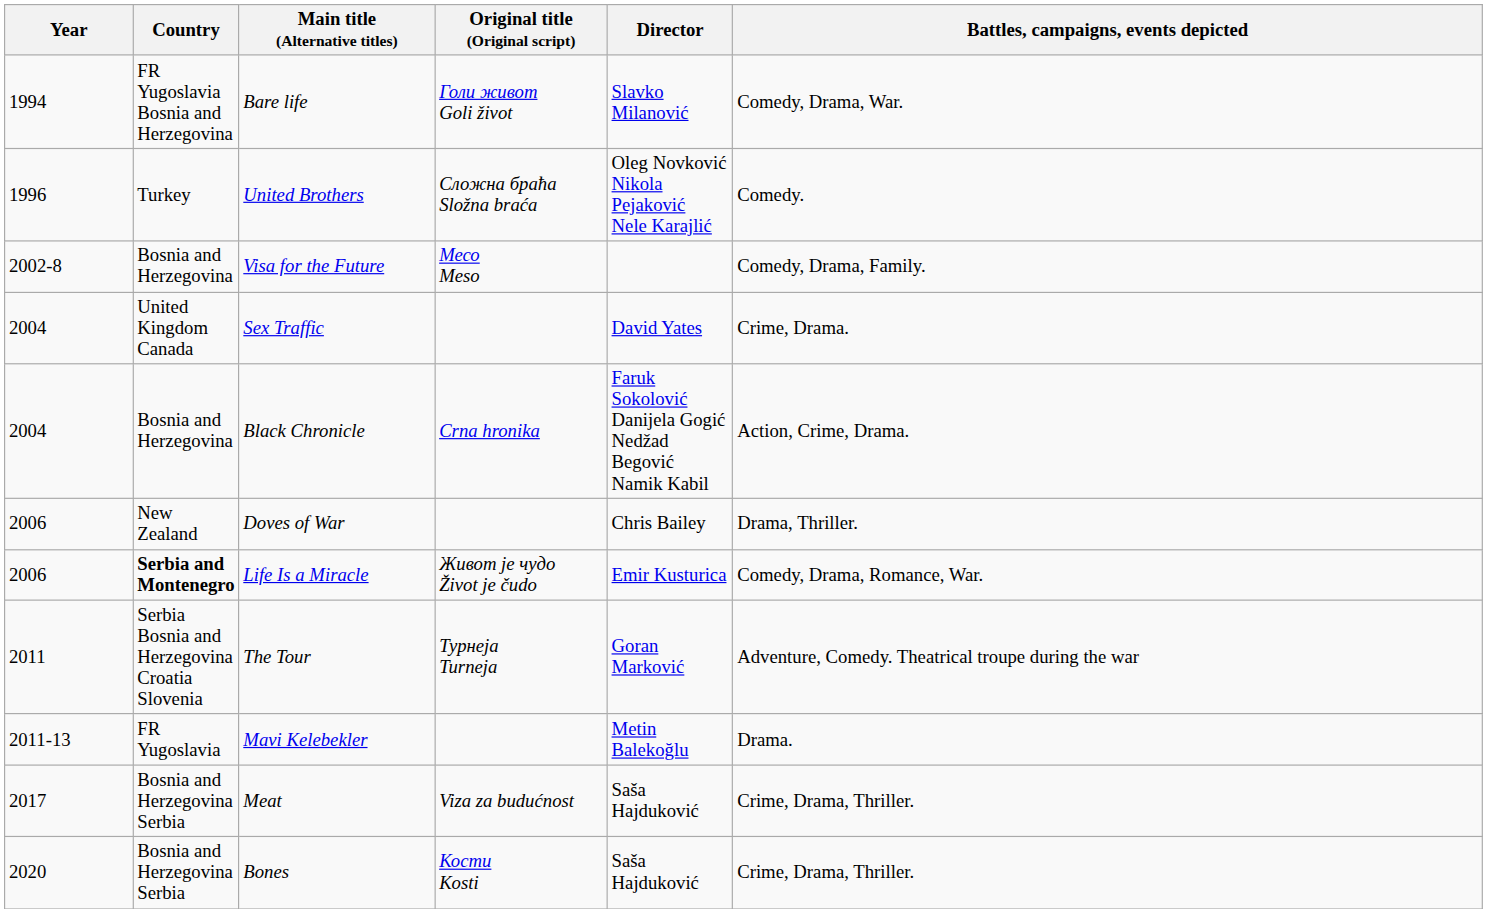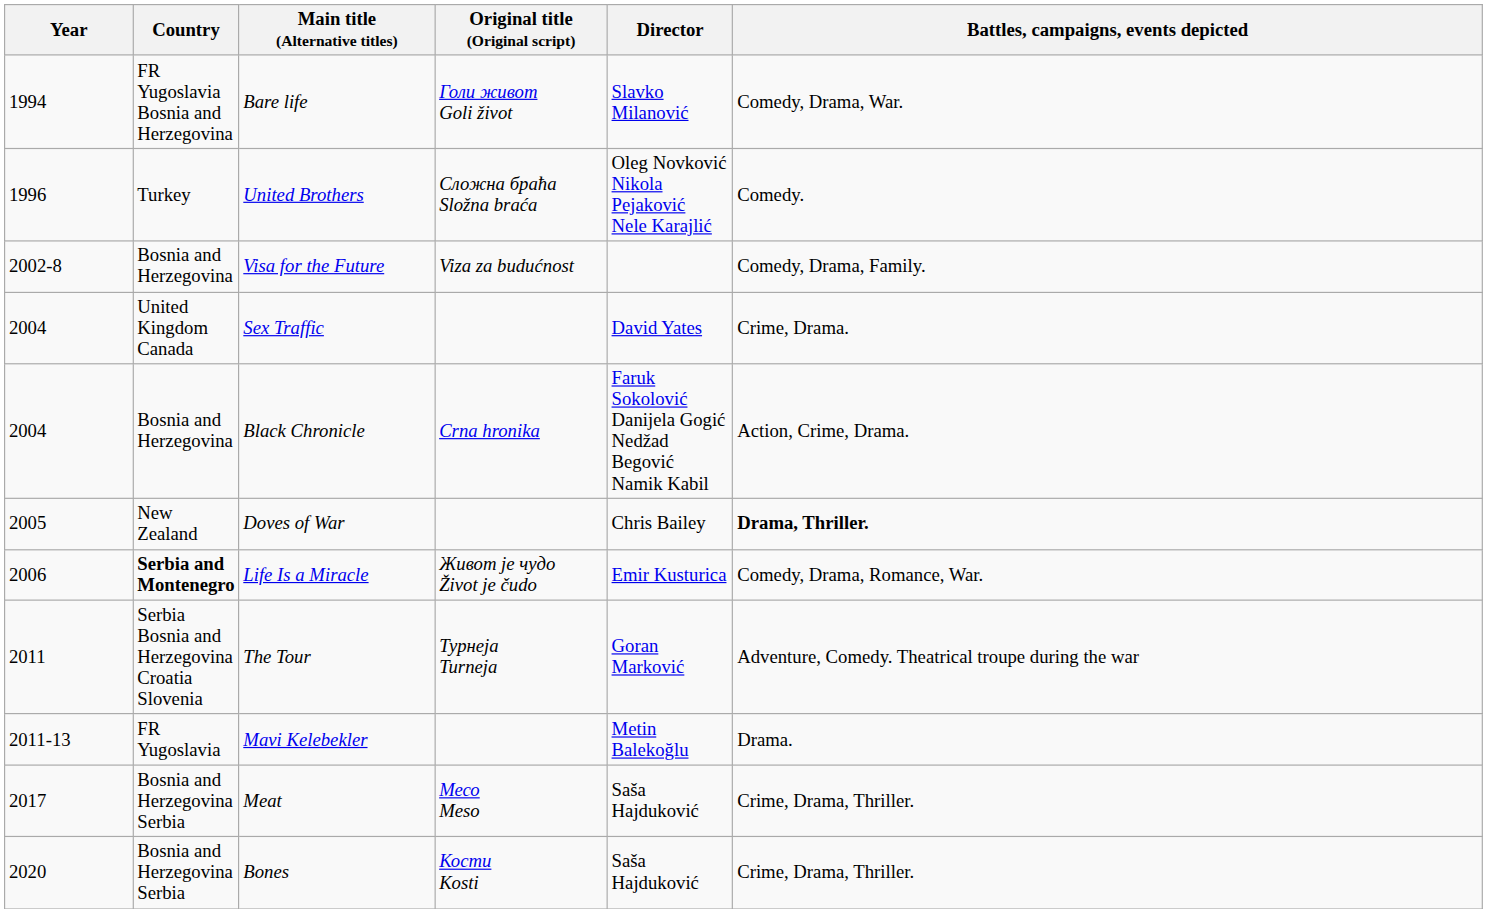Visa for the Future | Original title (Original script): Месо Meso -> Viza za budućnost
Doves of War | Year: 2006 -> 2005
Doves of War | Battles, campaigns, events depicted: normal -> bold
Meat | Original title (Original script): Viza za budućnost -> Месо Meso
